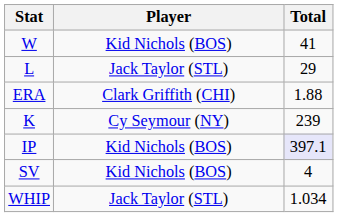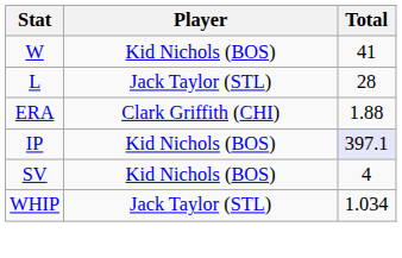L | Total: 29 -> 28
- row: K | Cy Seymour (NY) | 239
